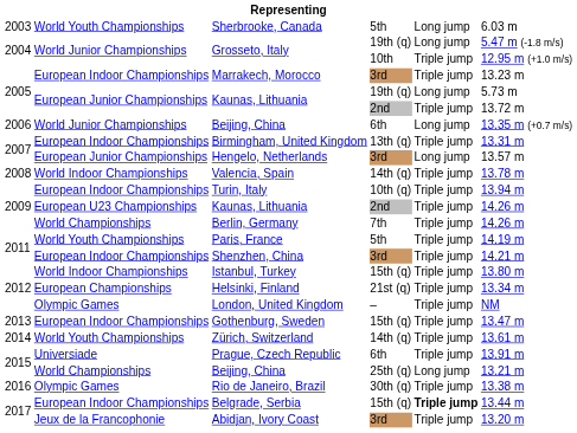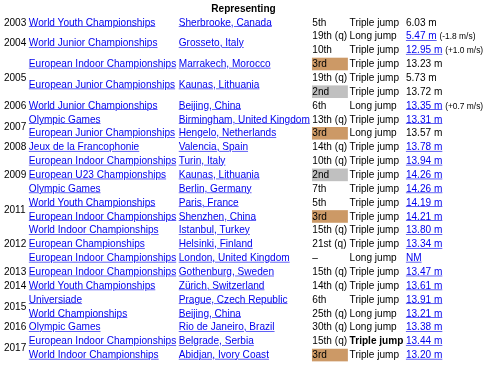Sherbrooke, Canada | column 5: Long jump -> Triple jump
Kaunas, Lithuania / 19th (q) | column 5: Long jump -> Triple jump
Birmingham, United Kingdom | column 2: European Indoor Championships -> Olympic Games
Valencia, Spain | column 2: World Indoor Championships -> Jeux de la Francophonie
Berlin, Germany | column 2: World Championships -> Olympic Games
London, United Kingdom | column 2: Olympic Games -> European Indoor Championships
London, United Kingdom | column 5: Triple jump -> Long jump
Rio de Janeiro, Brazil | column 5: Triple jump -> Long jump
Abidjan, Ivory Coast | column 2: Jeux de la Francophonie -> World Indoor Championships
